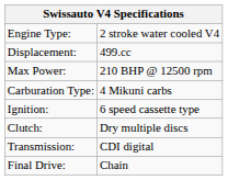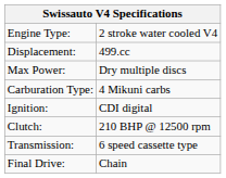Max Power: | column 2: 210 BHP @ 12500 rpm -> Dry multiple discs
Ignition: | column 2: 6 speed cassette type -> CDI digital
Clutch: | column 2: Dry multiple discs -> 210 BHP @ 12500 rpm
Transmission: | column 2: CDI digital -> 6 speed cassette type
